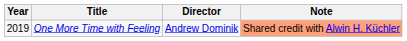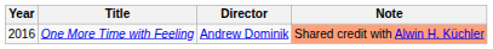One More Time with Feeling | Year: 2019 -> 2016
